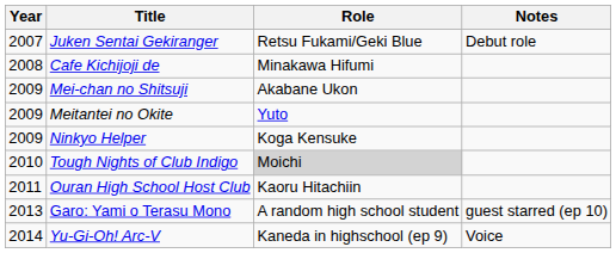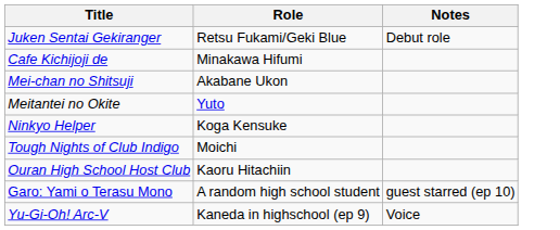- column: Year | 2007 | 2008 | 2009 | 2009 | 2009 | 2010 | 2011 | 2013 | 2014
Tough Nights of Club Indigo | Role: lightgrey background -> no background
